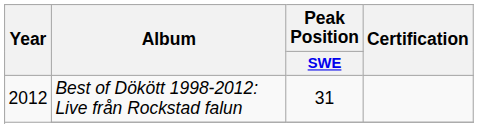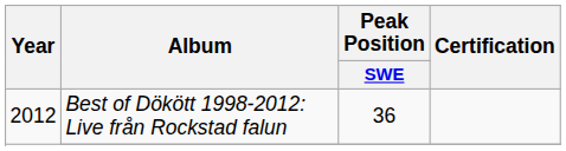Best of Dökött 1998-2012: Live från Rockstad falun | Peak Position / SWE: 31 -> 36
